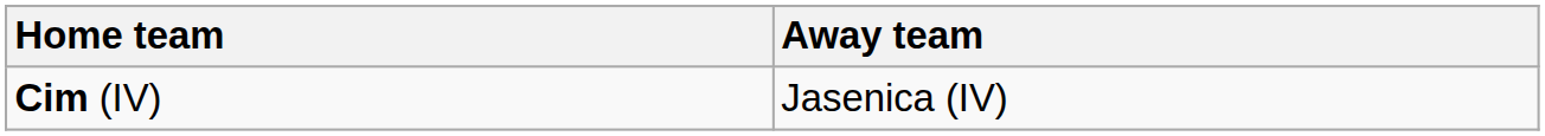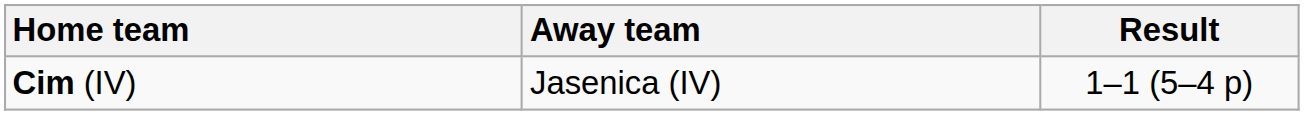+ column: Result | 1–1 (5–4 p)
